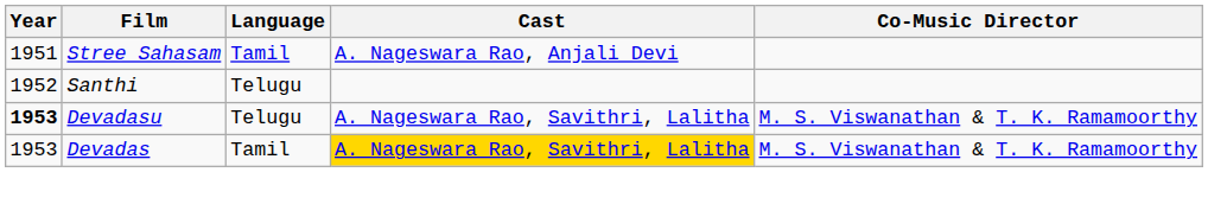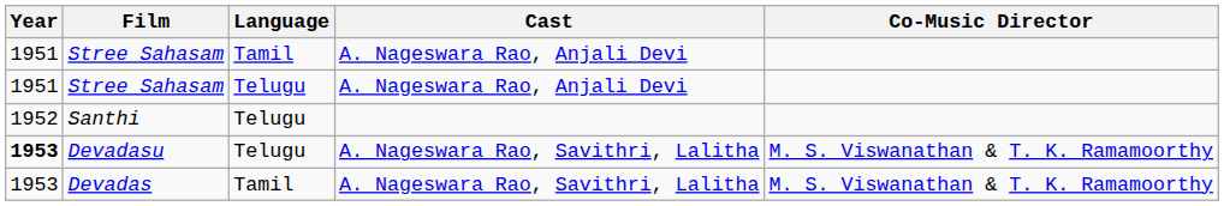+ row: 1951 | Stree Sahasam | Telugu | A. Nageswara Rao, Anjali Devi
Devadas | Cast: gold background -> no background
